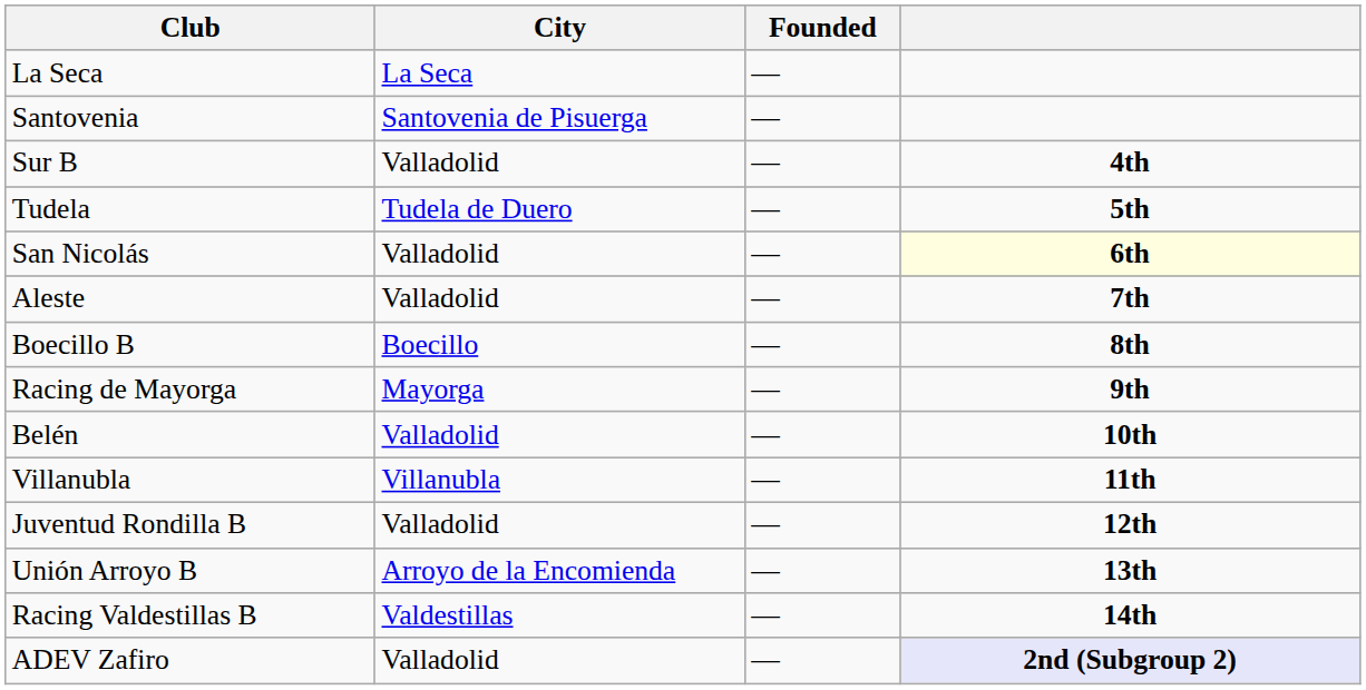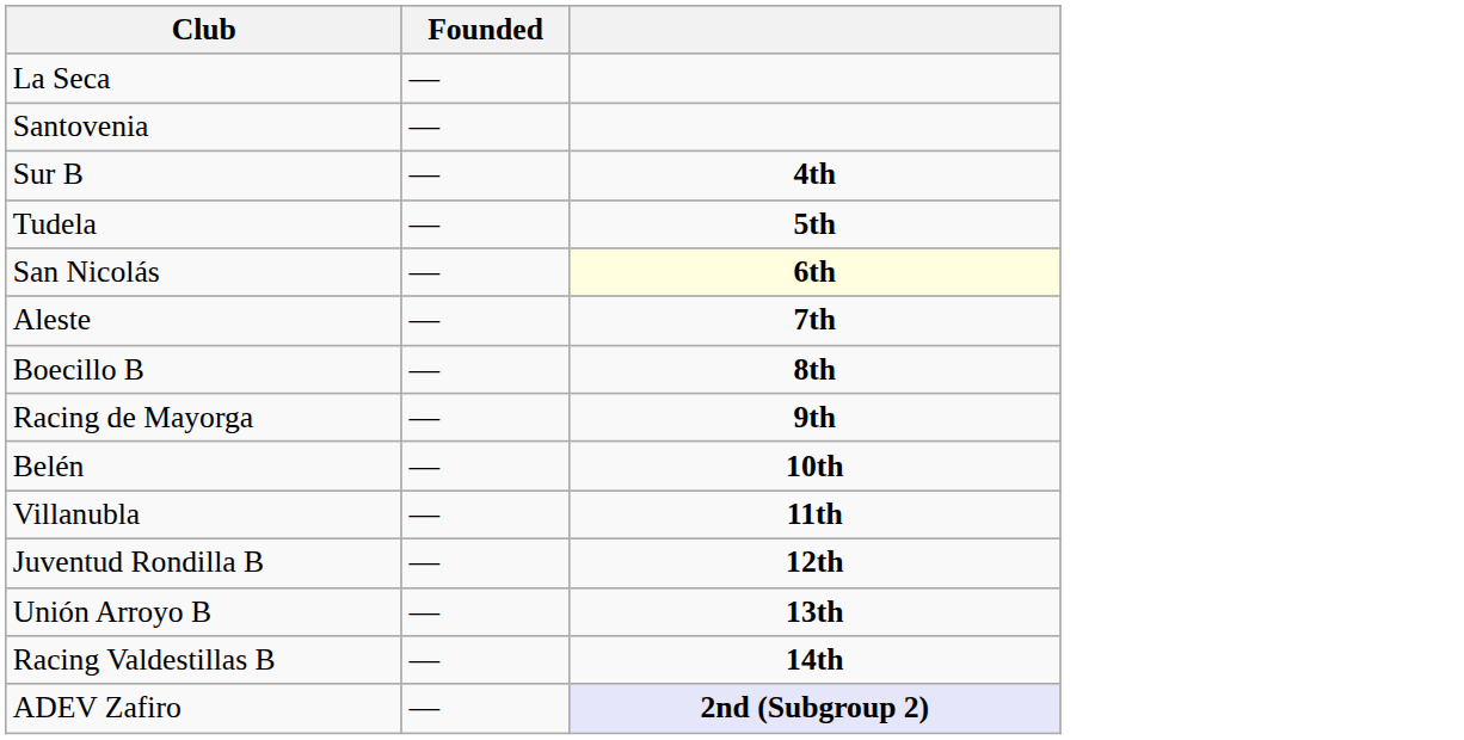- column: City | La Seca | Santovenia de Pisuerga | Valladolid | Tudela de Duero | Valladolid | Valladolid | Boecillo | Mayorga | Valladolid | Villanubla | Valladolid | Arroyo de la Encomienda | Valdestillas | Valladolid
